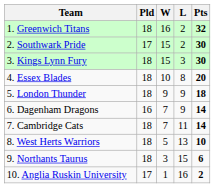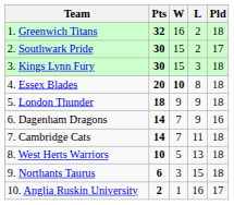columns swapped: Pld <-> Pts
4. Essex Blades | W: normal -> bold
